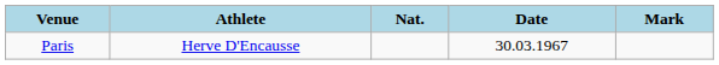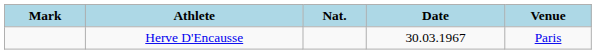columns swapped: Mark <-> Venue
